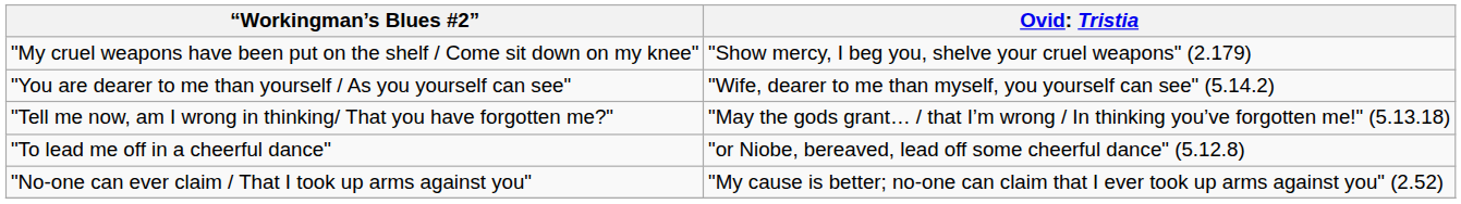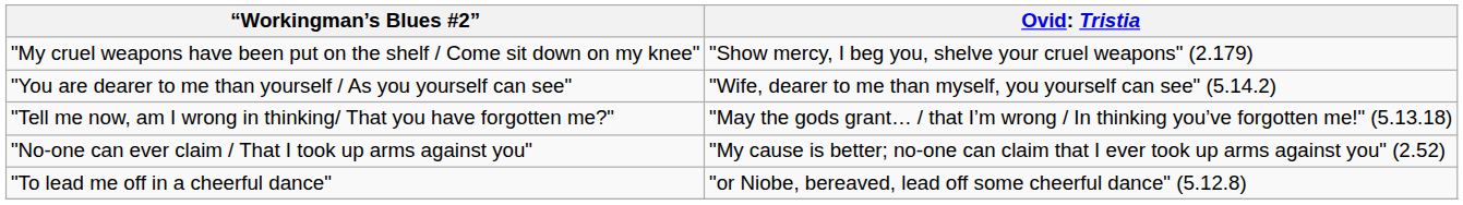rows swapped: "No-one can ever claim / That I took up arms against you" <-> "To lead me off in a cheerful dance"
